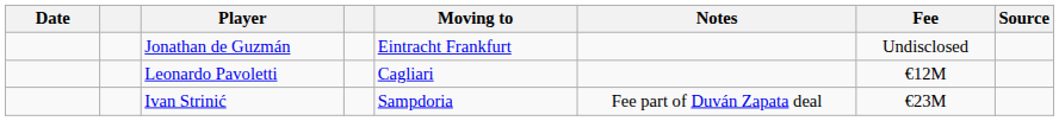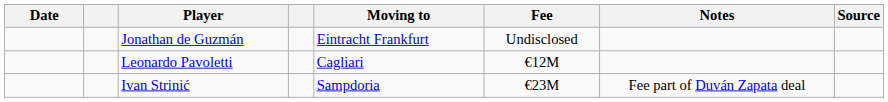columns swapped: Fee <-> Notes
